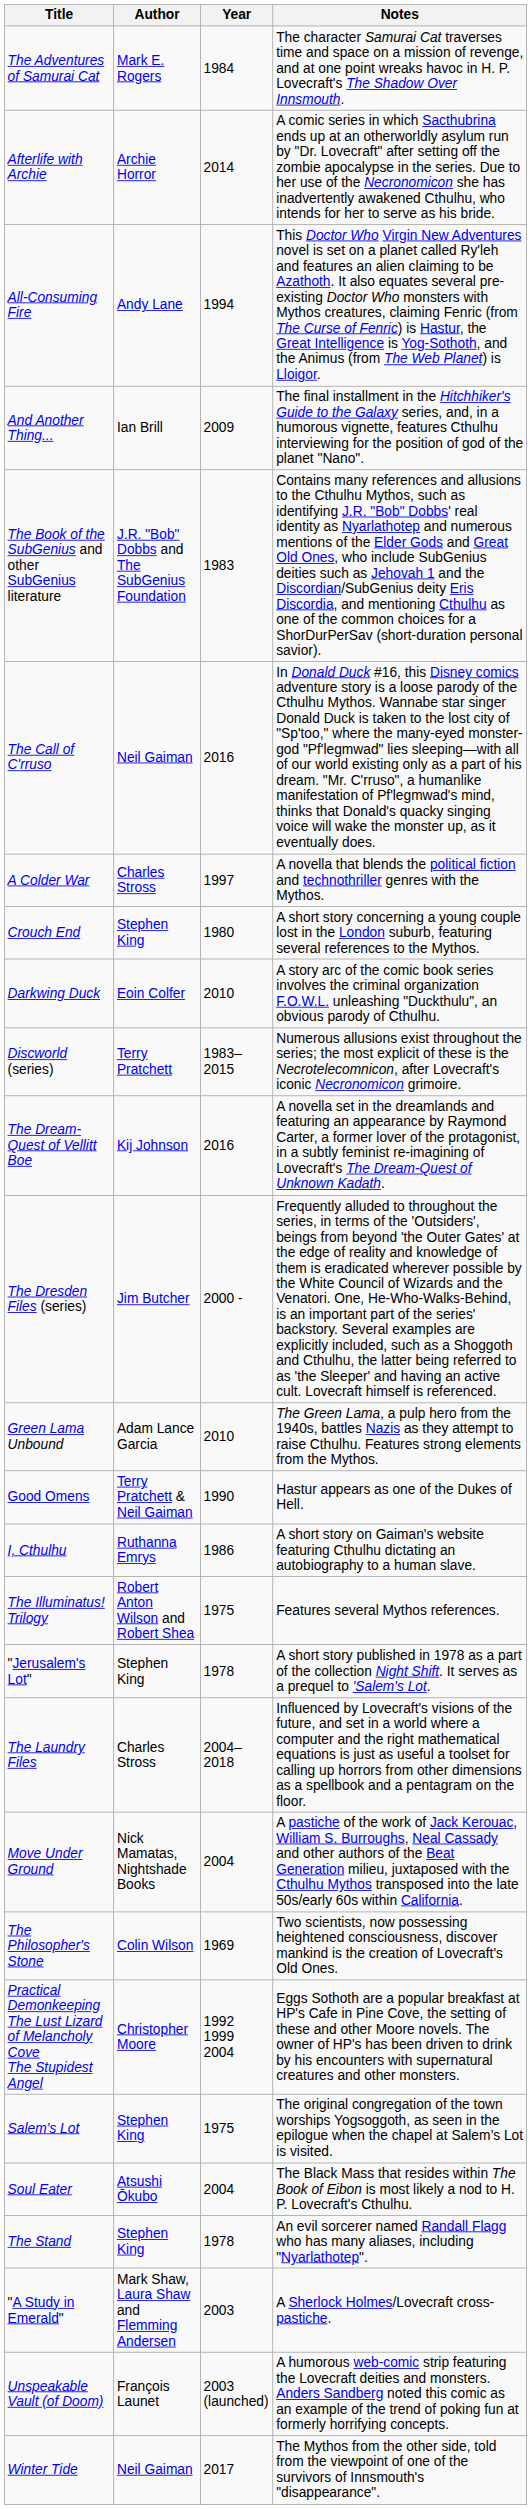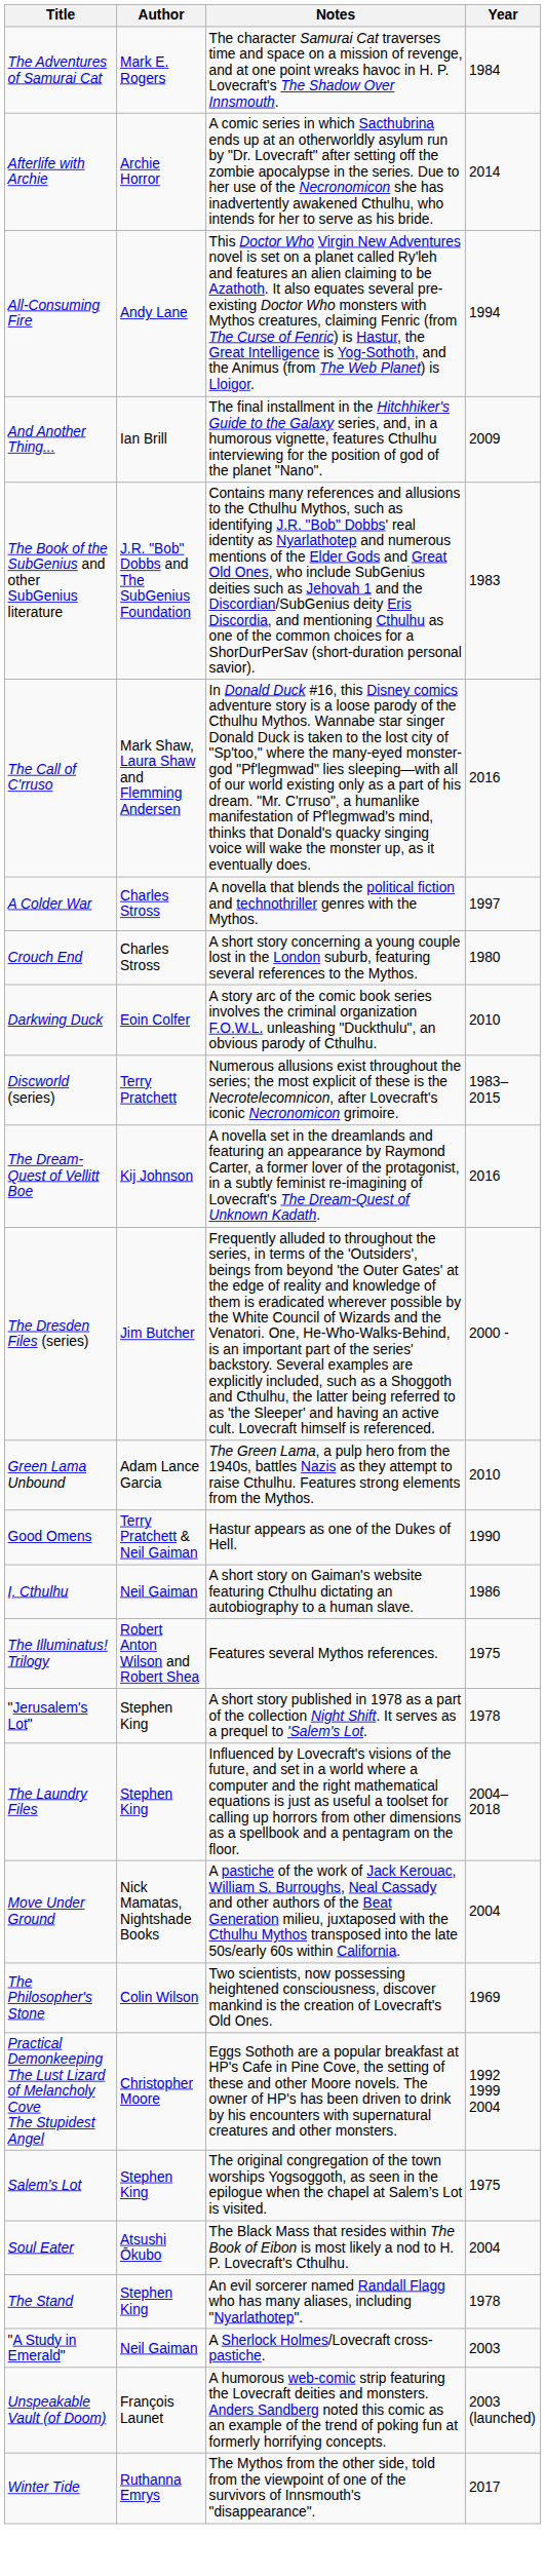columns swapped: Year <-> Notes
The Call of C'rruso | Author: Neil Gaiman -> Mark Shaw, Laura Shaw and Flemming Andersen
Crouch End | Author: Stephen King -> Charles Stross
I, Cthulhu | Author: Ruthanna Emrys -> Neil Gaiman
The Laundry Files | Author: Charles Stross -> Stephen King
"A Study in Emerald" | Author: Mark Shaw, Laura Shaw and Flemming Andersen -> Neil Gaiman
Winter Tide | Author: Neil Gaiman -> Ruthanna Emrys
